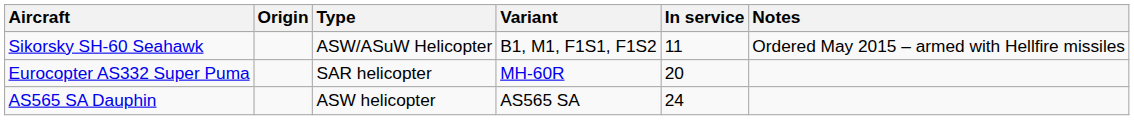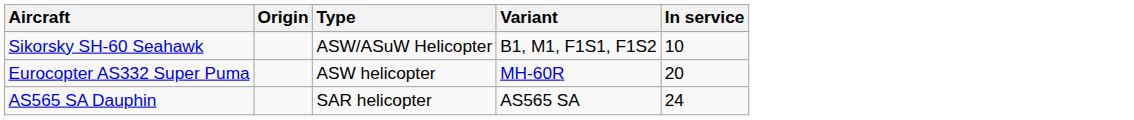- column: Notes | Ordered May 2015 – armed with Hellfire missiles
Sikorsky SH-60 Seahawk | In service: 11 -> 10
Eurocopter AS332 Super Puma | Type: SAR helicopter -> ASW helicopter
AS565 SA Dauphin | Type: ASW helicopter -> SAR helicopter
